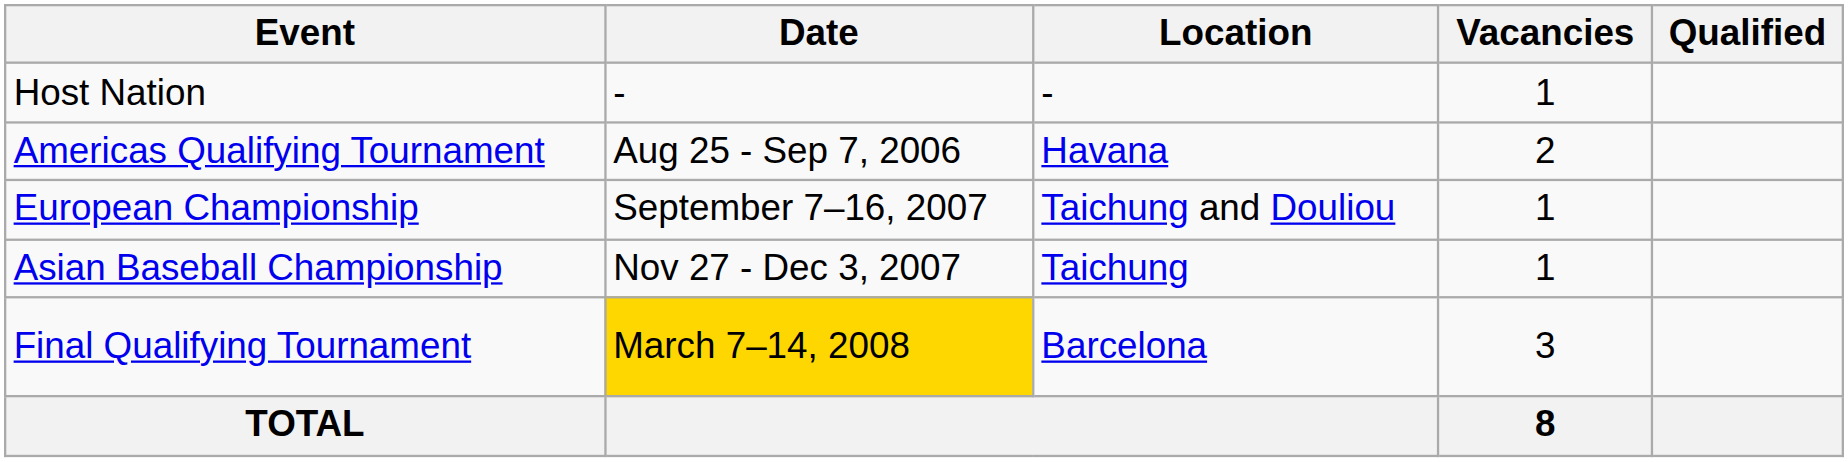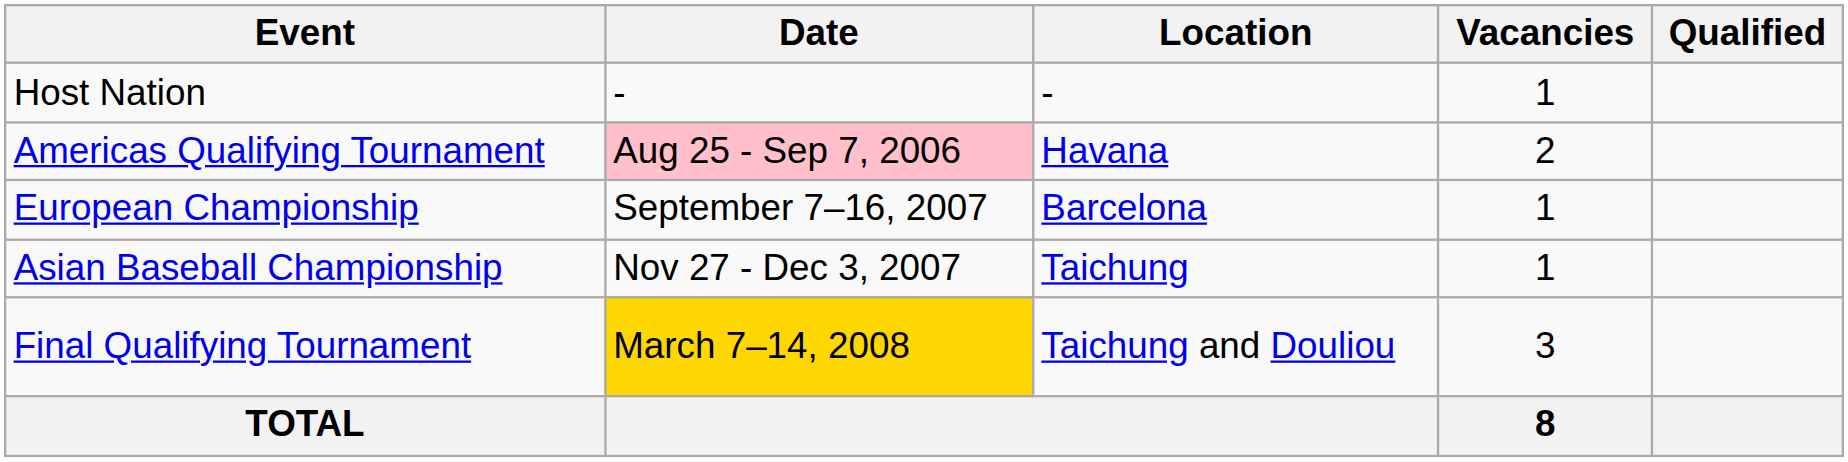Americas Qualifying Tournament | Date: no background -> pink background
European Championship | Location: Taichung and Douliou -> Barcelona
Final Qualifying Tournament | Location: Barcelona -> Taichung and Douliou
